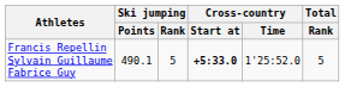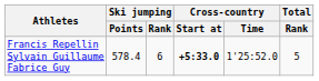Francis Repellin Sylvain Guillaume Fabrice Guy | Ski jumping / Points: 490.1 -> 578.4
Francis Repellin Sylvain Guillaume Fabrice Guy | Ski jumping / Rank: 5 -> 6
